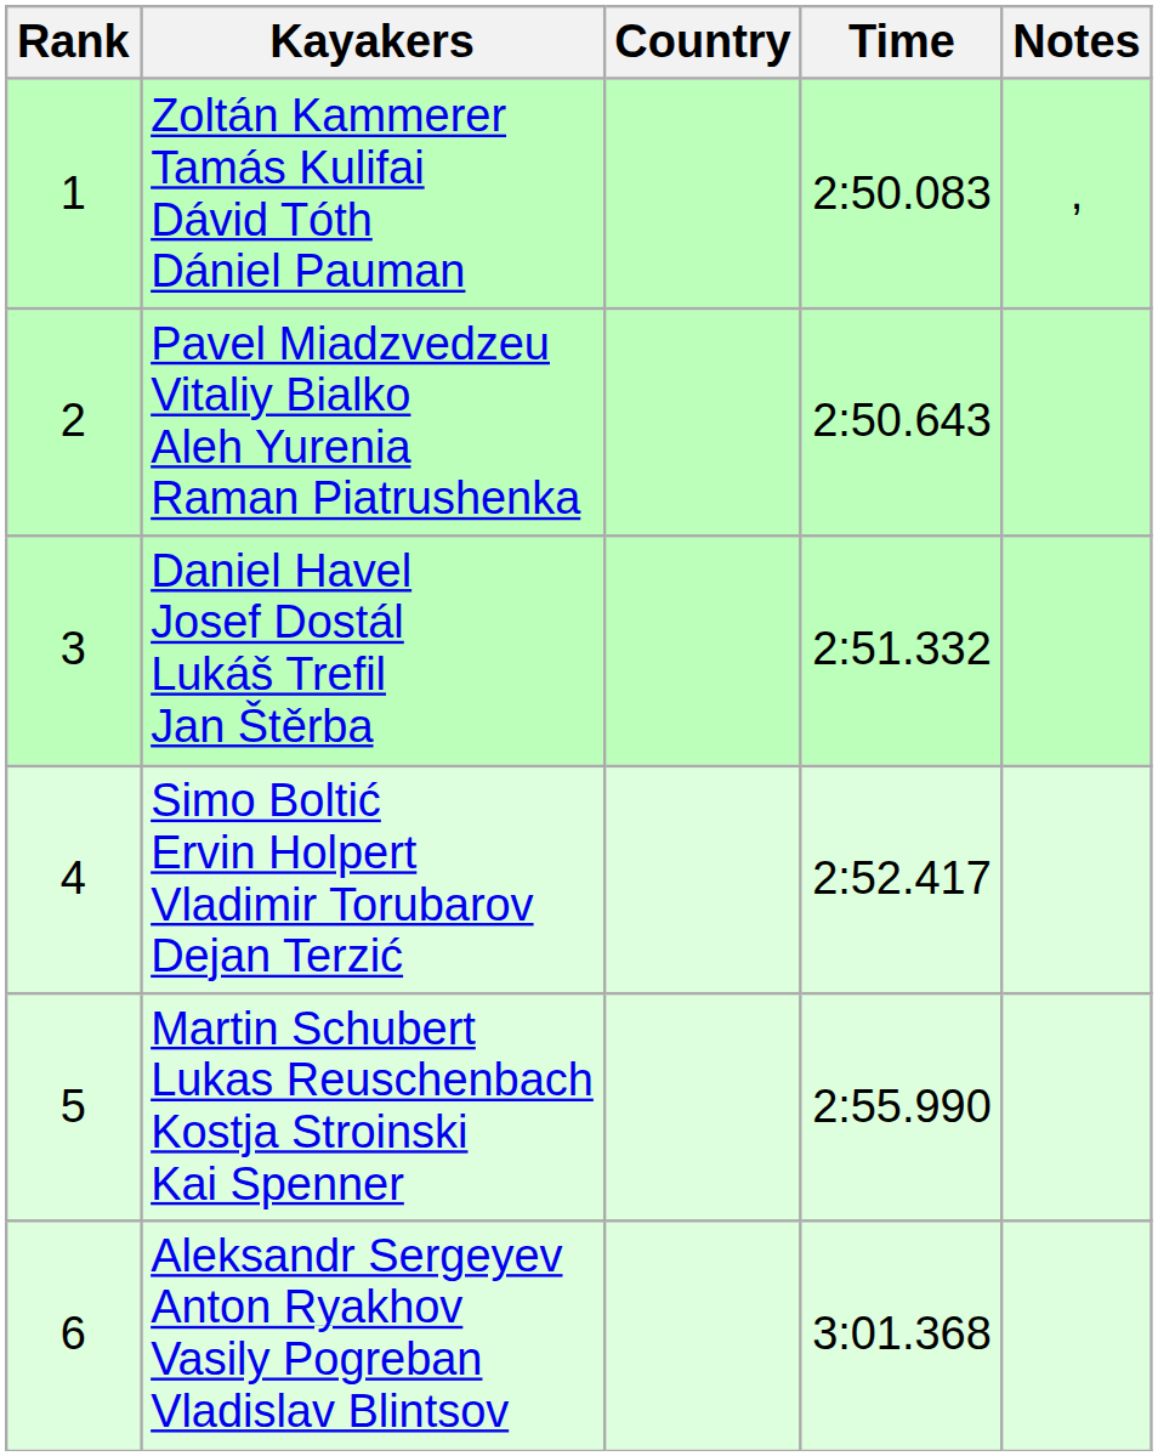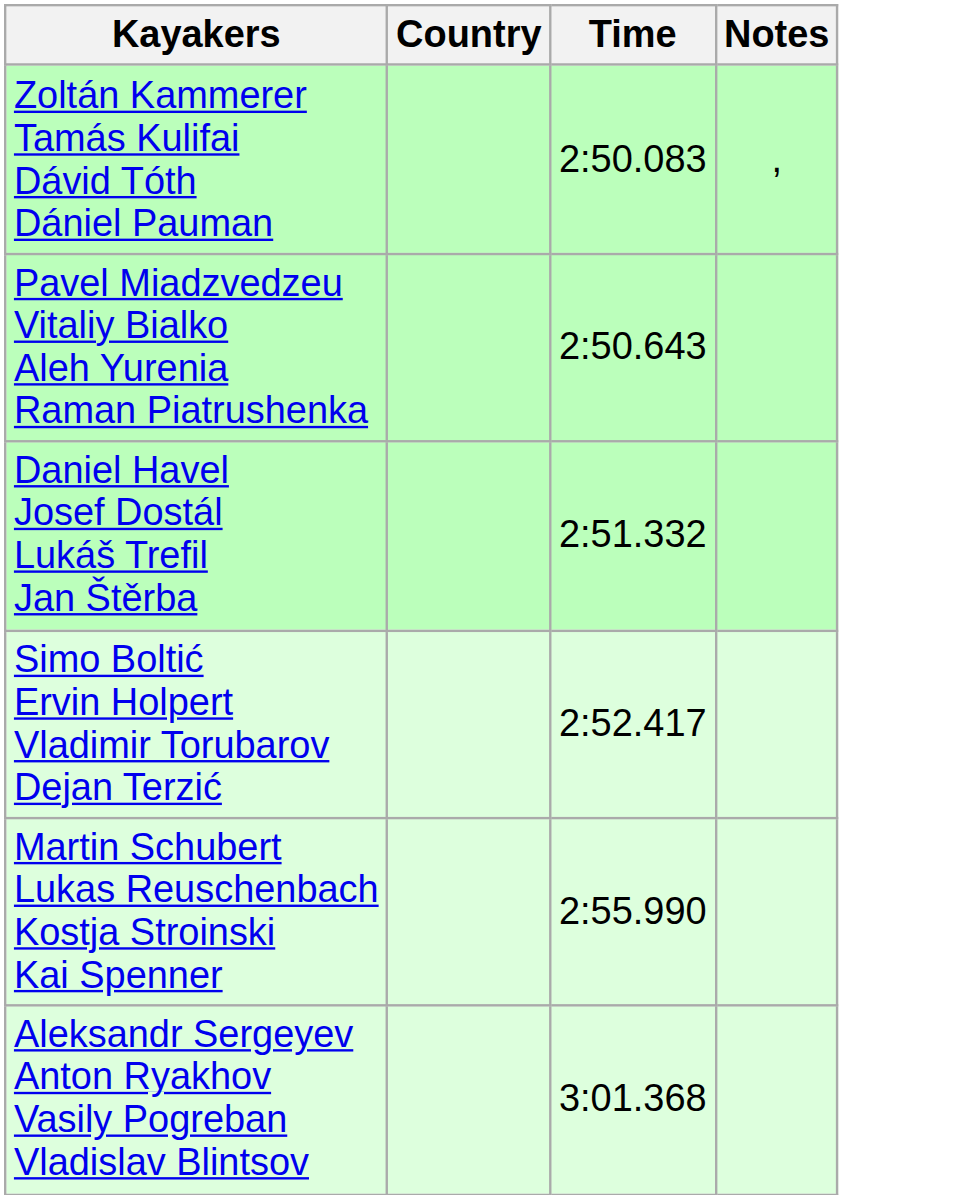- column: Rank | 1 | 2 | 3 | 4 | 5 | 6
